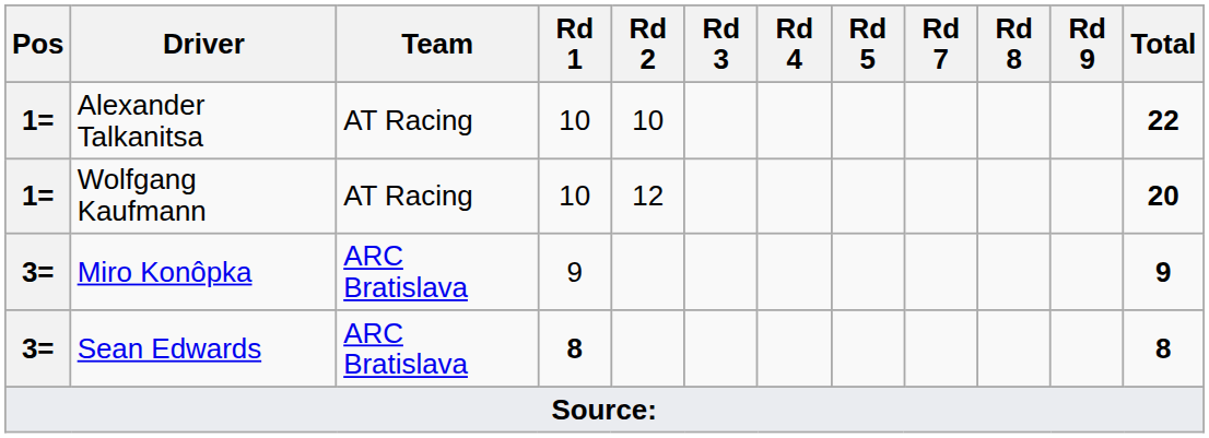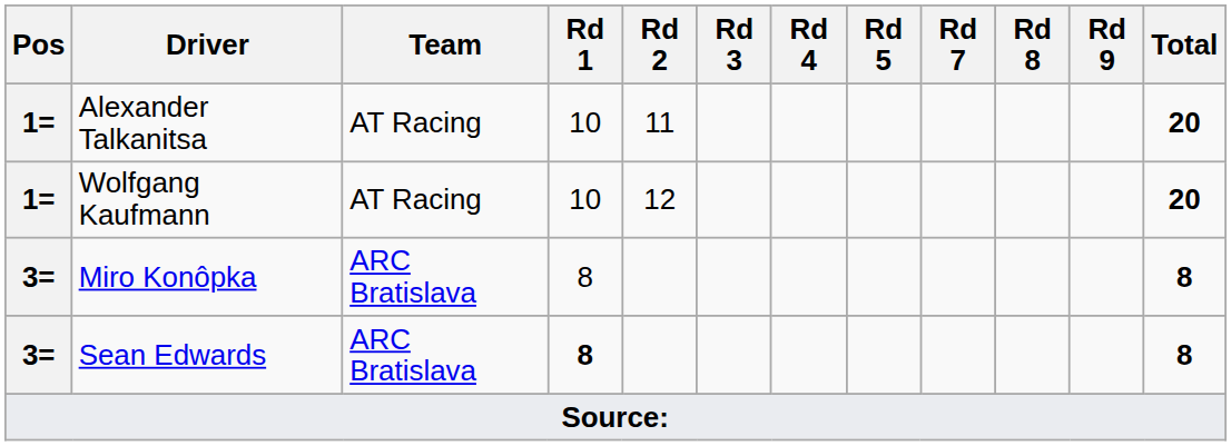Alexander Talkanitsa | Rd 2: 10 -> 11
Alexander Talkanitsa | Total: 22 -> 20
Miro Konôpka | Rd 1: 9 -> 8
Miro Konôpka | Total: 9 -> 8
